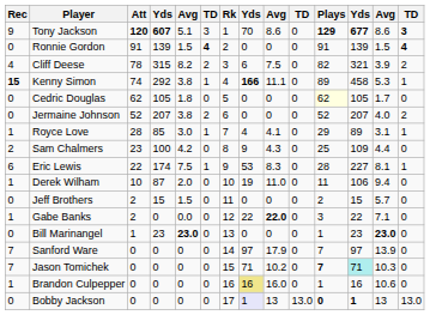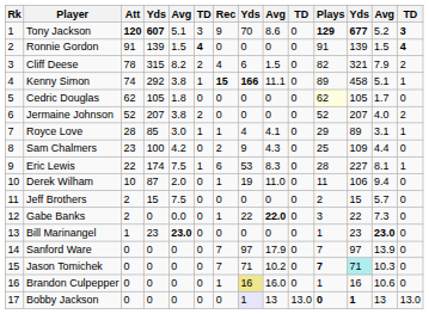columns swapped: Rk <-> Rec
Tony Jackson | column 13: 8.6 -> 5.2
Cliff Deese | column 9: 7.5 -> 1.5
Cliff Deese | column 13: 3.9 -> 7.9
Kenny Simon | column 13: 5.3 -> 5.1
Jeff Brothers | column 5: 1.5 -> 7.5
Gabe Banks | column 13: 7.1 -> 7.3
